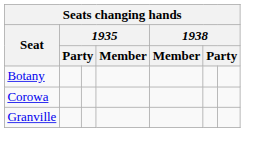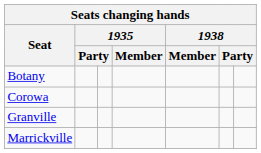+ row: Marrickville
